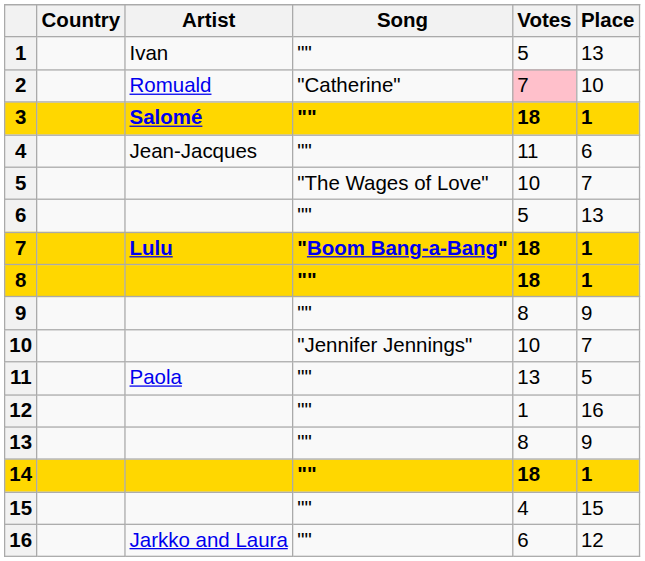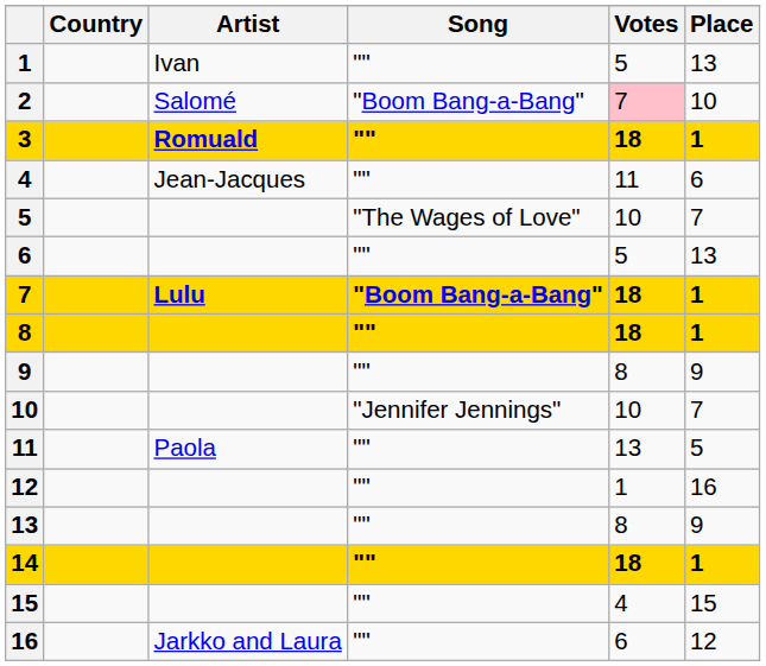2 | Artist: Romuald -> Salomé
2 | Song: "Catherine" -> "Boom Bang-a-Bang"
3 | Artist: Salomé -> Romuald
